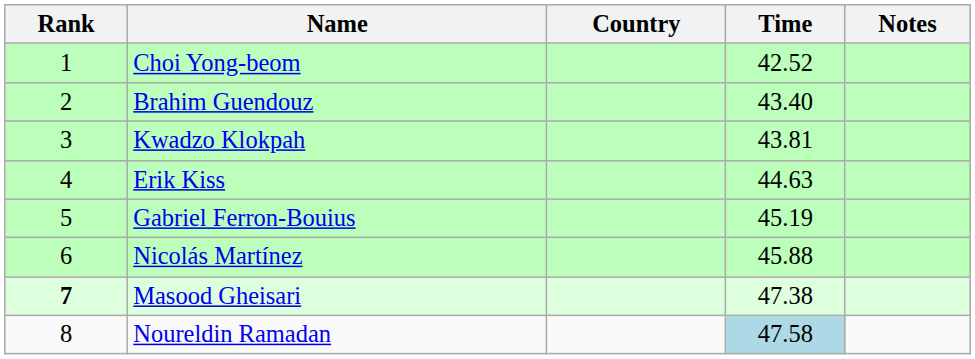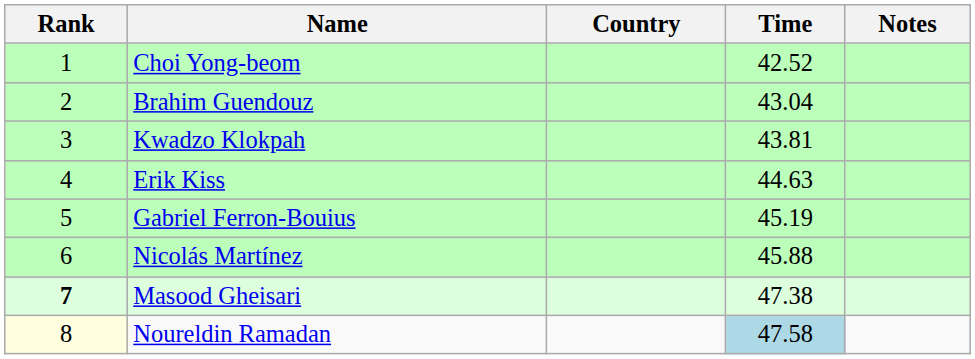Brahim Guendouz | Time: 43.40 -> 43.04
Noureldin Ramadan | Rank: no background -> lightyellow background
